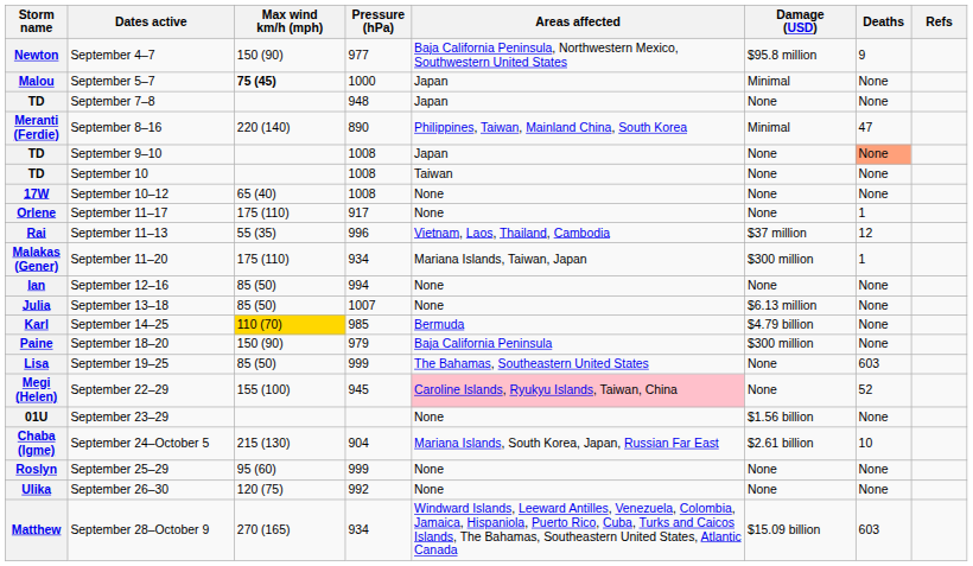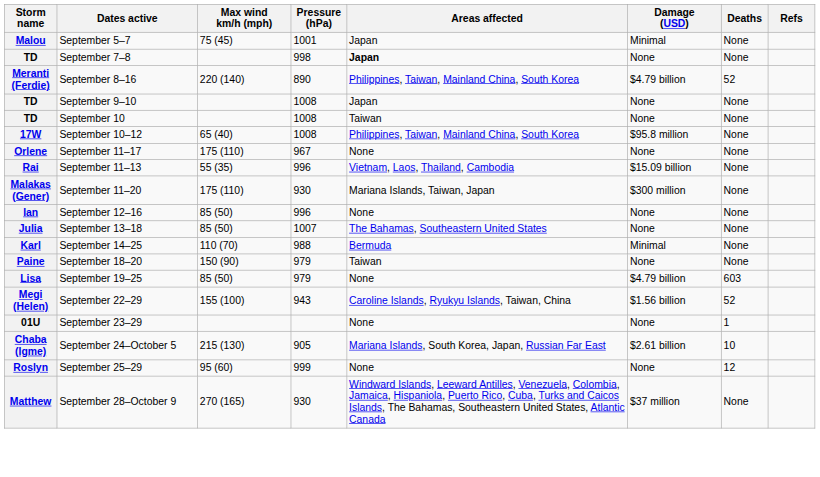- row: Newton | September 4–7 | 150 (90) | 977 | Baja California Peninsula, Northwestern Mexico, Southwestern United States | $95.8 million | 9
Malou | Max wind km/h (mph): bold -> normal
Malou | Pressure (hPa): 1000 -> 1001
TD / September 7–8 | Pressure (hPa): 948 -> 998
TD / September 7–8 | Areas affected: normal -> bold
Meranti (Ferdie) | Damage (USD): Minimal -> $4.79 billion
Meranti (Ferdie) | Deaths: 47 -> 52
TD / September 9–10 | Deaths: lightsalmon background -> no background
17W | Areas affected: None -> Philippines, Taiwan, Mainland China, South Korea
17W | Damage (USD): None -> $95.8 million
Orlene | Pressure (hPa): 917 -> 967
Orlene | Deaths: 1 -> None
Rai | Damage (USD): $37 million -> $15.09 billion
Rai | Deaths: 12 -> None
Malakas (Gener) | Pressure (hPa): 934 -> 930
Malakas (Gener) | Deaths: 1 -> None
Ian | Pressure (hPa): 994 -> 996
Julia | Areas affected: None -> The Bahamas, Southeastern United States
Julia | Damage (USD): $6.13 million -> None
Karl | Max wind km/h (mph): gold background -> no background
Karl | Pressure (hPa): 985 -> 988
Karl | Damage (USD): $4.79 billion -> Minimal
Paine | Areas affected: Baja California Peninsula -> Taiwan
Paine | Damage (USD): $300 million -> None
Lisa | Pressure (hPa): 999 -> 979
Lisa | Areas affected: The Bahamas, Southeastern United States -> None
Lisa | Damage (USD): None -> $4.79 billion
Megi (Helen) | Pressure (hPa): 945 -> 943
Megi (Helen) | Areas affected: pink background -> no background
Megi (Helen) | Damage (USD): None -> $1.56 billion
01U | Damage (USD): $1.56 billion -> None
01U | Deaths: None -> 1
Chaba (Igme) | Pressure (hPa): 904 -> 905
Roslyn | Deaths: None -> 12
- row: Ulika | September 26–30 | 120 (75) | 992 | None | None | None
Matthew | Pressure (hPa): 934 -> 930
Matthew | Damage (USD): $15.09 billion -> $37 million
Matthew | Deaths: 603 -> None
